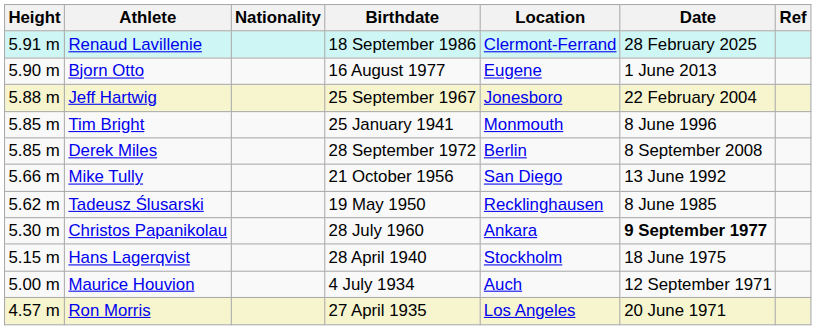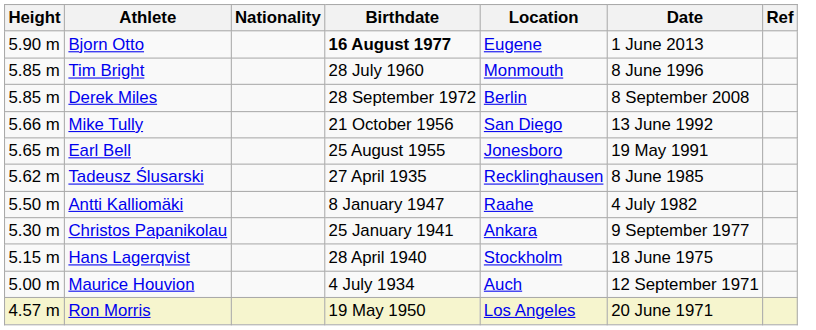- row: 5.91 m | Renaud Lavillenie | 18 September 1986 | Clermont-Ferrand | 28 February 2025
Bjorn Otto | Birthdate: normal -> bold
- row: 5.88 m | Jeff Hartwig | 25 September 1967 | Jonesboro | 22 February 2004
Tim Bright | Birthdate: 25 January 1941 -> 28 July 1960
+ row: 5.65 m | Earl Bell | 25 August 1955 | Jonesboro | 19 May 1991
Tadeusz Ślusarski | Birthdate: 19 May 1950 -> 27 April 1935
+ row: 5.50 m | Antti Kalliomäki | 8 January 1947 | Raahe | 4 July 1982
Christos Papanikolau | Birthdate: 28 July 1960 -> 25 January 1941
Christos Papanikolau | Date: bold -> normal
Ron Morris | Birthdate: 27 April 1935 -> 19 May 1950
